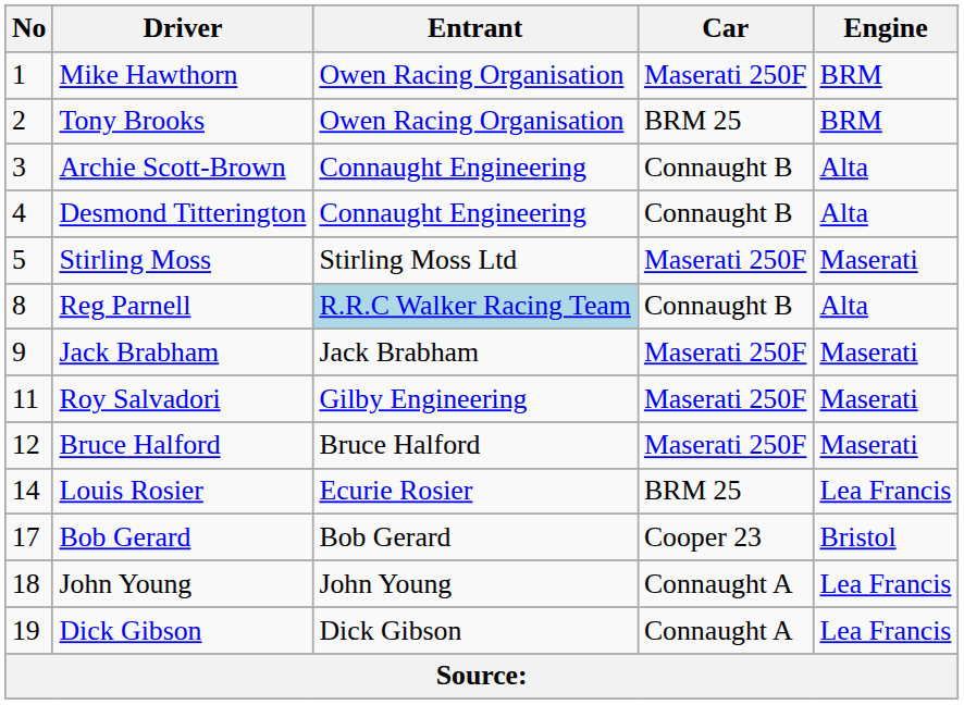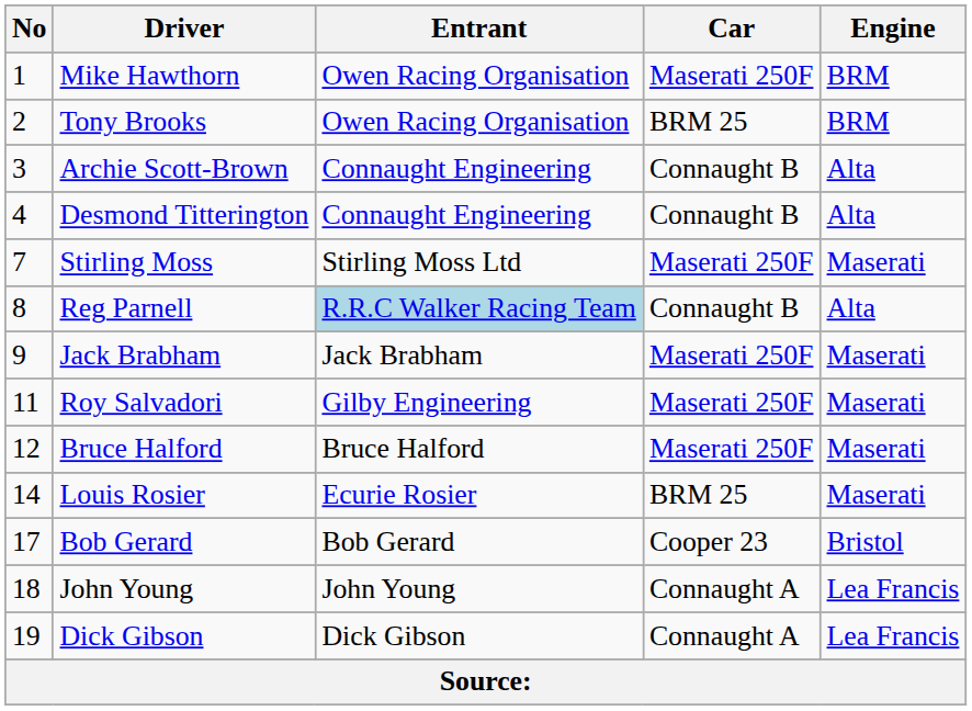Stirling Moss | No: 5 -> 7
Louis Rosier | Engine: Lea Francis -> Maserati
